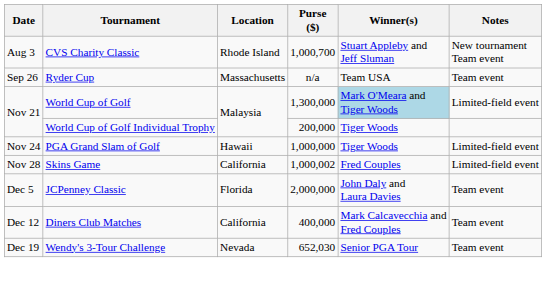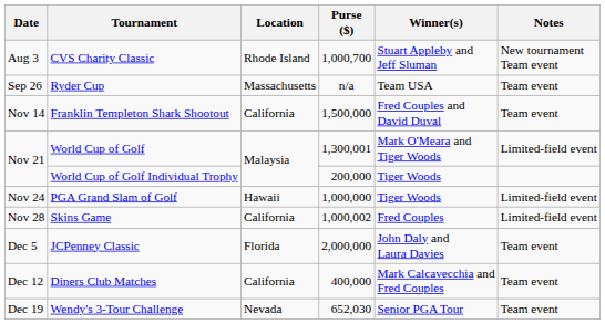+ row: Nov 14 | Franklin Templeton Shark Shootout | California | 1,500,000 | Fred Couples and David Duval | Team event
World Cup of Golf | Purse ($): 1,300,000 -> 1,300,001
World Cup of Golf | Winner(s): lightblue background -> no background
